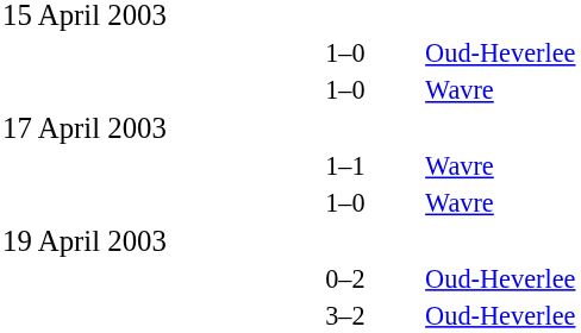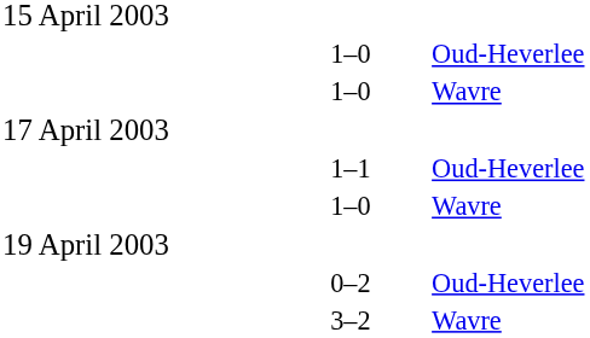1–1 | column 4: Wavre -> Oud-Heverlee
3–2 | column 4: Oud-Heverlee -> Wavre
